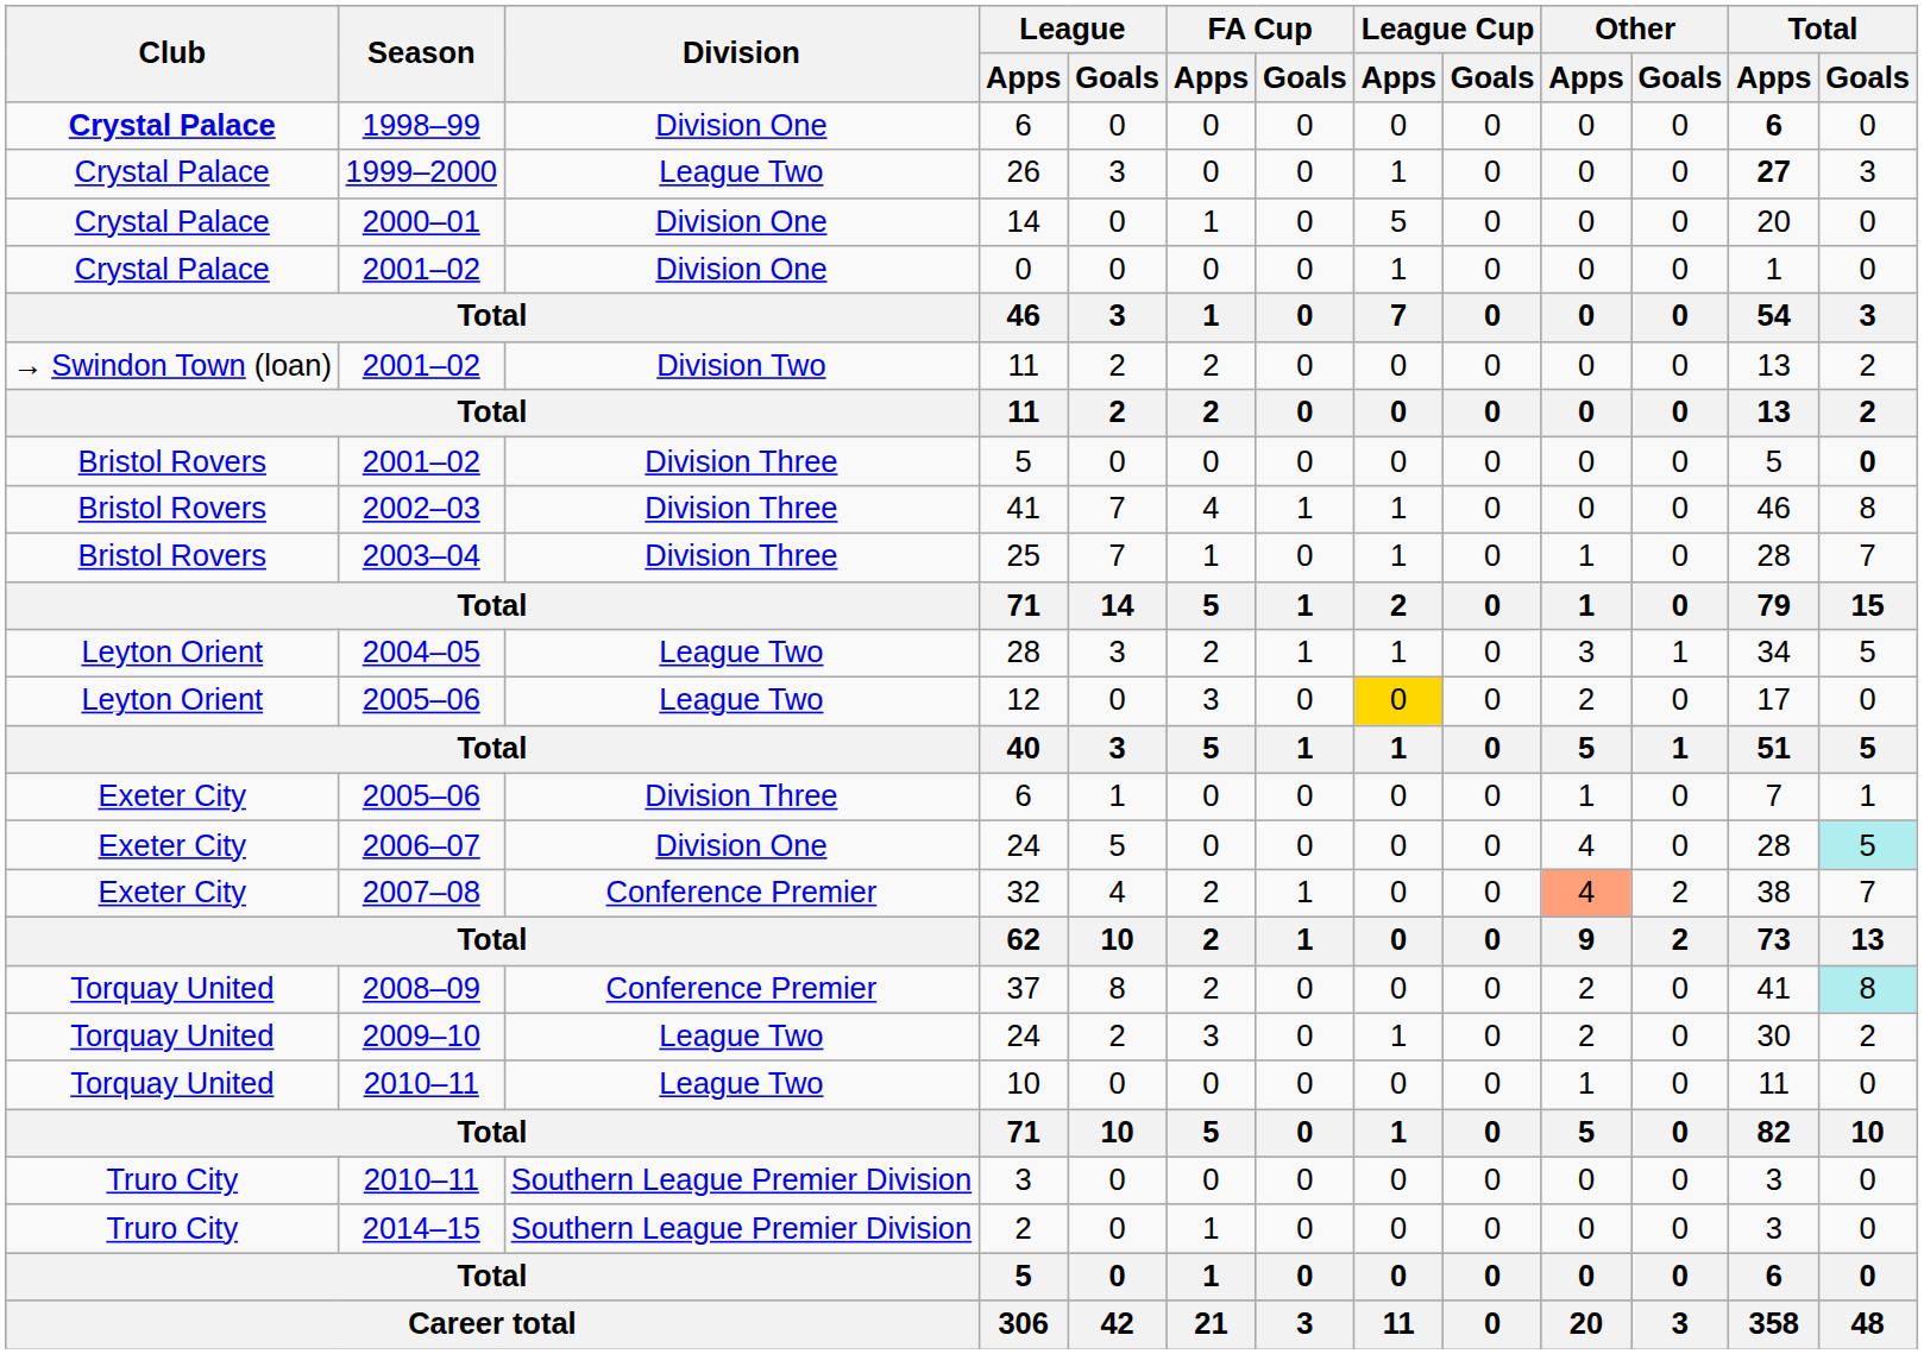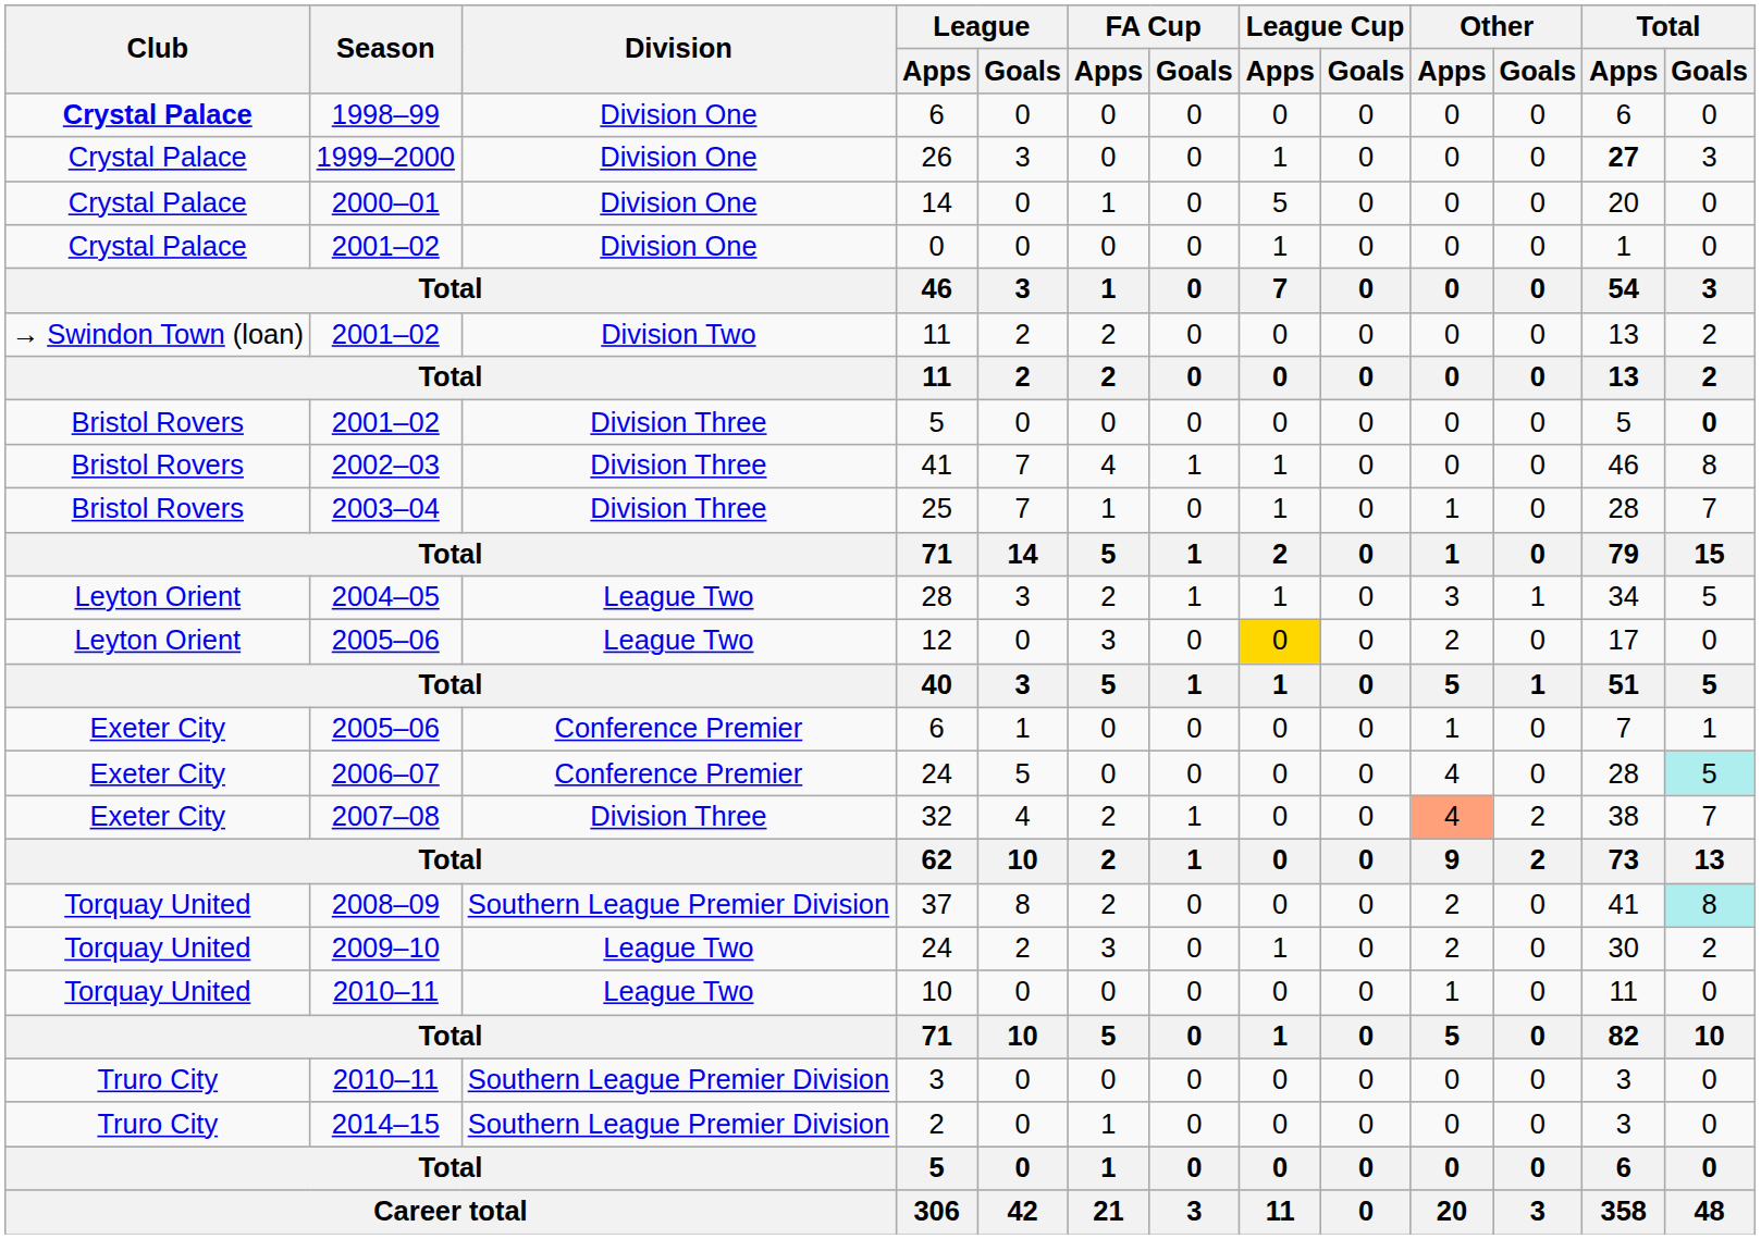1998–99 / 6 | Total / Apps: bold -> normal
26 | Division: League Two -> Division One
2005–06 / 6 | Division: Division Three -> Conference Premier
2006–07 / 24 | Division: Division One -> Conference Premier
32 | Division: Conference Premier -> Division Three
37 | Division: Conference Premier -> Southern League Premier Division
